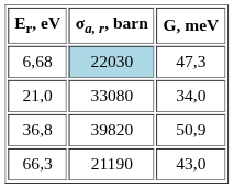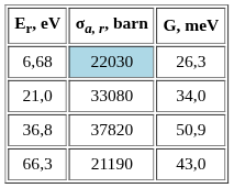6,68 | G, meV: 47,3 -> 26,3
36,8 | σa, r, barn: 39820 -> 37820
